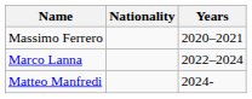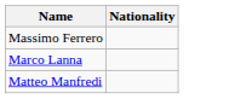- column: Years | 2020–2021 | 2022–2024 | 2024-
